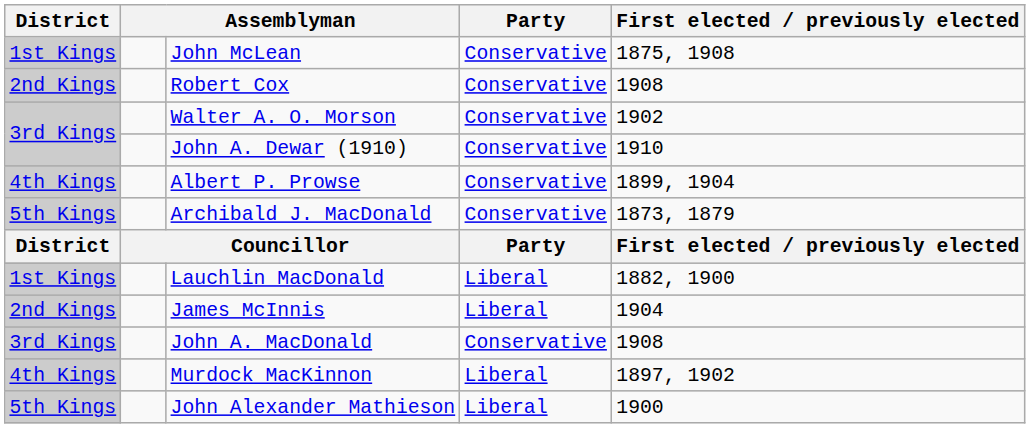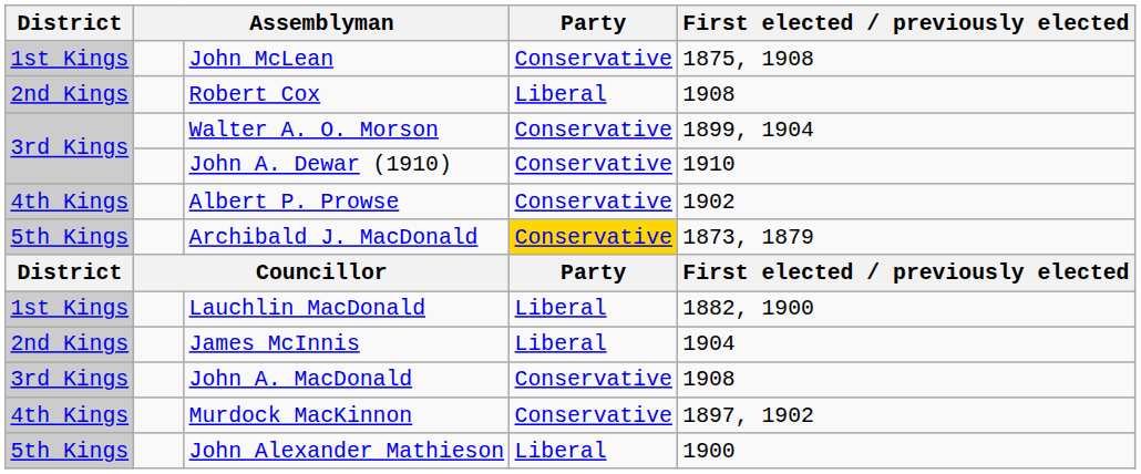Robert Cox | Party: Conservative -> Liberal
Walter A. O. Morson | First elected / previously elected: 1902 -> 1899, 1904
Albert P. Prowse | First elected / previously elected: 1899, 1904 -> 1902
Archibald J. MacDonald | Party: no background -> gold background
Murdock MacKinnon | Party: Liberal -> Conservative
